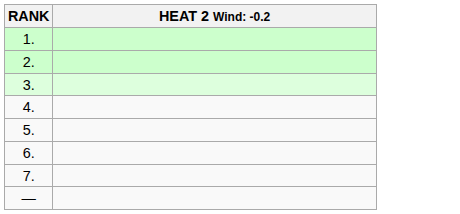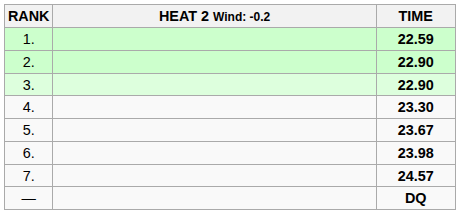+ column: TIME | 22.59 | 22.90 | 22.90 | 23.30 | 23.67 | 23.98 | 24.57 | DQ
